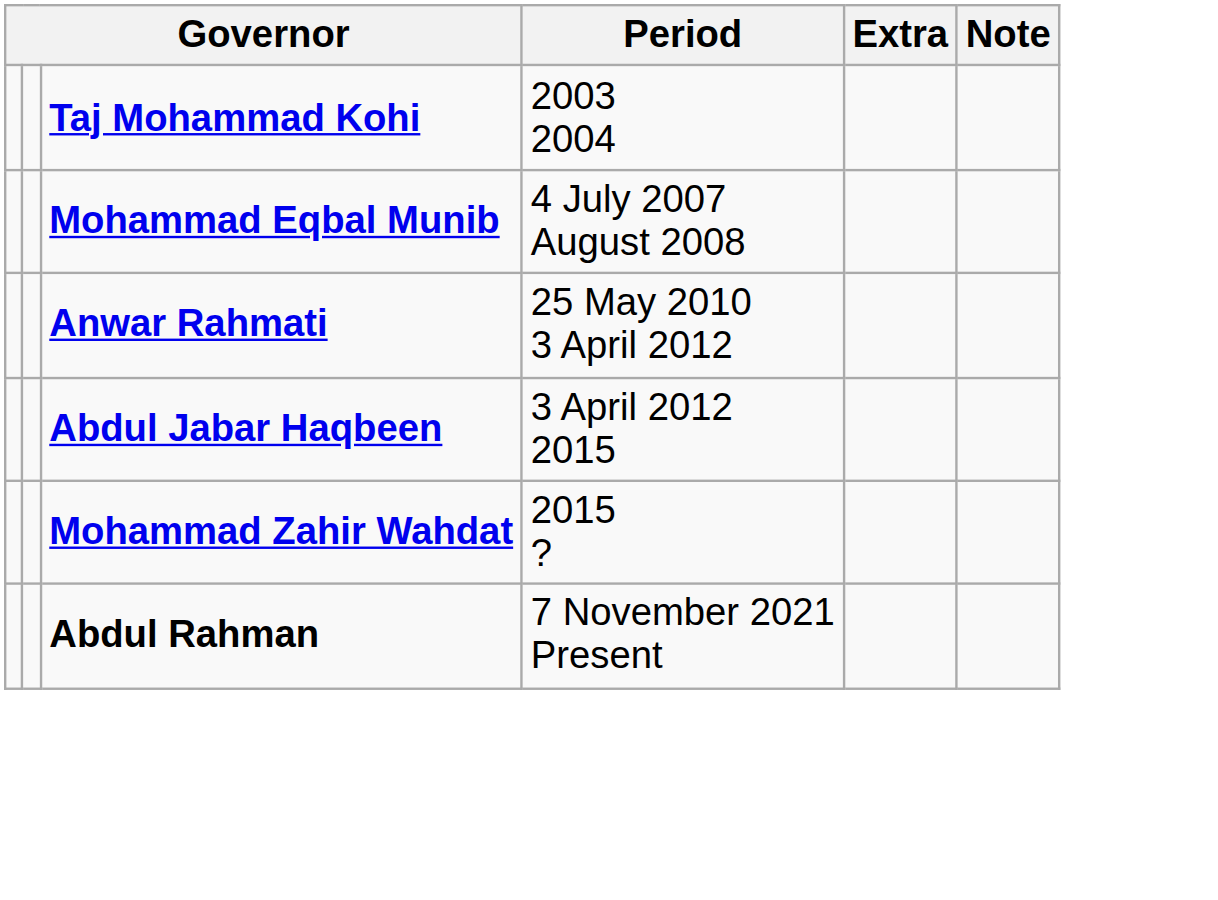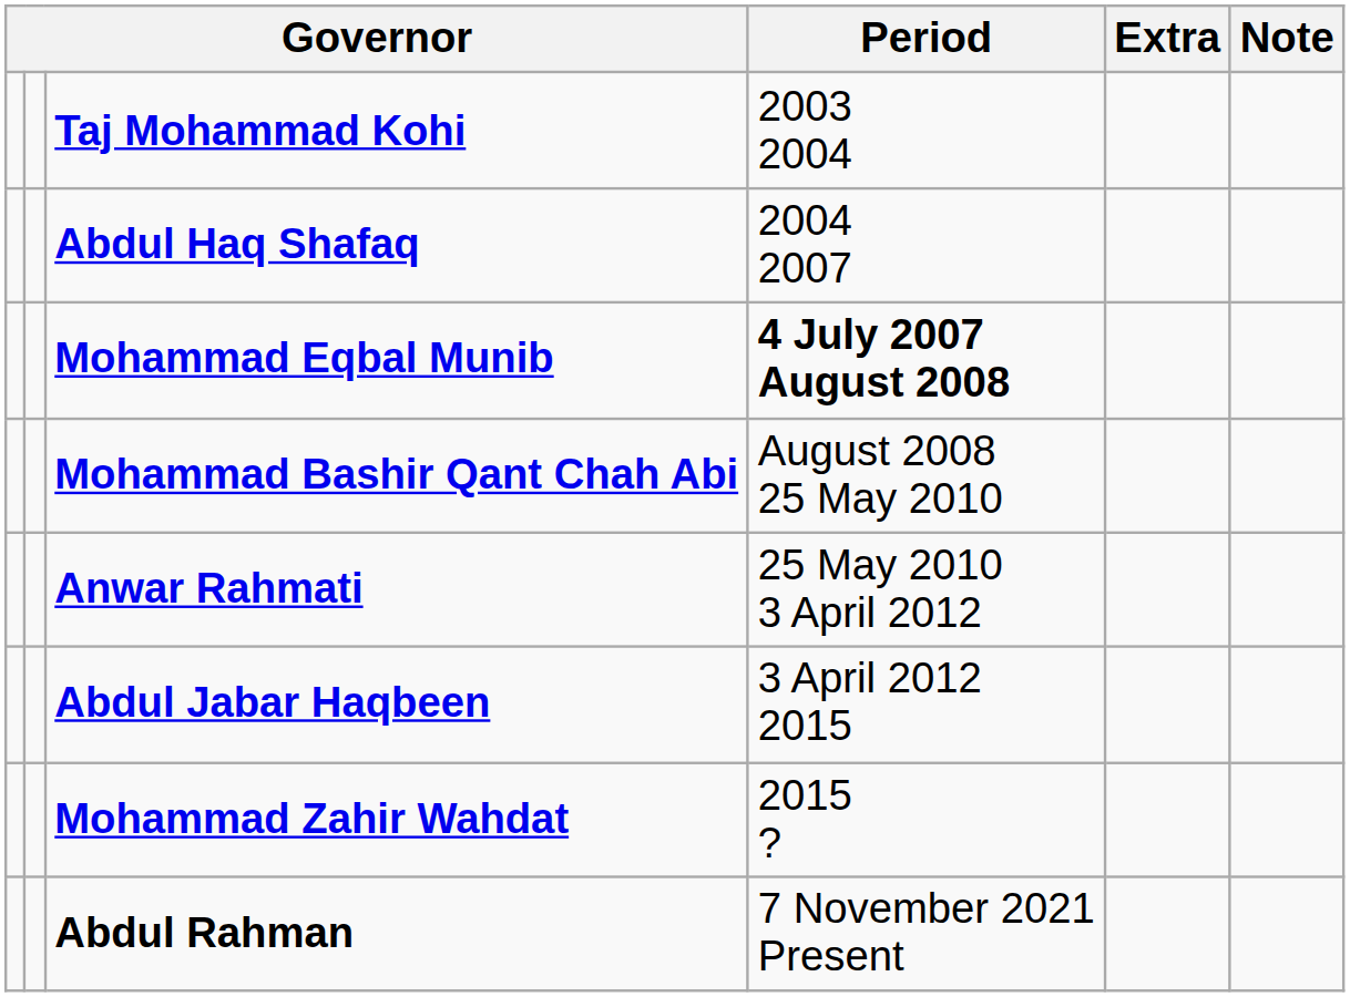+ row: Abdul Haq Shafaq | 2004 2007
Mohammad Eqbal Munib | Period: normal -> bold
+ row: Mohammad Bashir Qant Chah Abi | August 2008 25 May 2010
